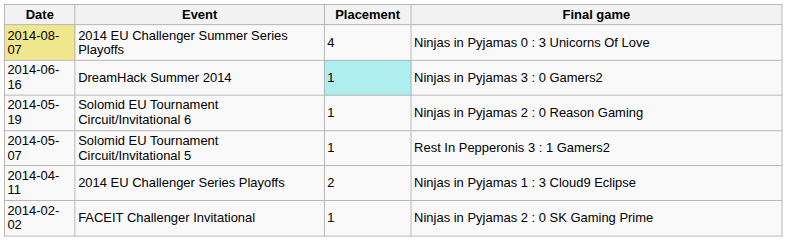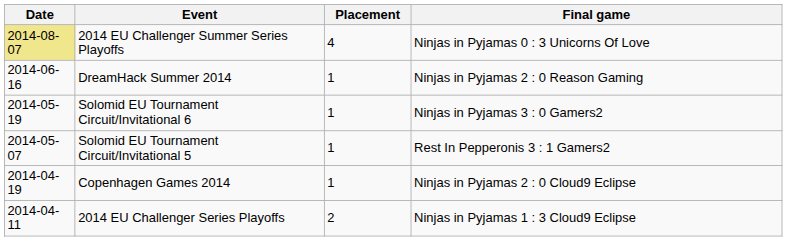DreamHack Summer 2014 | Placement: paleturquoise background -> no background
DreamHack Summer 2014 | Final game: Ninjas in Pyjamas 3 : 0 Gamers2 -> Ninjas in Pyjamas 2 : 0 Reason Gaming
Solomid EU Tournament Circuit/Invitational 6 | Final game: Ninjas in Pyjamas 2 : 0 Reason Gaming -> Ninjas in Pyjamas 3 : 0 Gamers2
+ row: 2014-04-19 | Copenhagen Games 2014 | 1 | Ninjas in Pyjamas 2 : 0 Cloud9 Eclipse
- row: 2014-02-02 | FACEIT Challenger Invitational | 1 | Ninjas in Pyjamas 2 : 0 SK Gaming Prime
